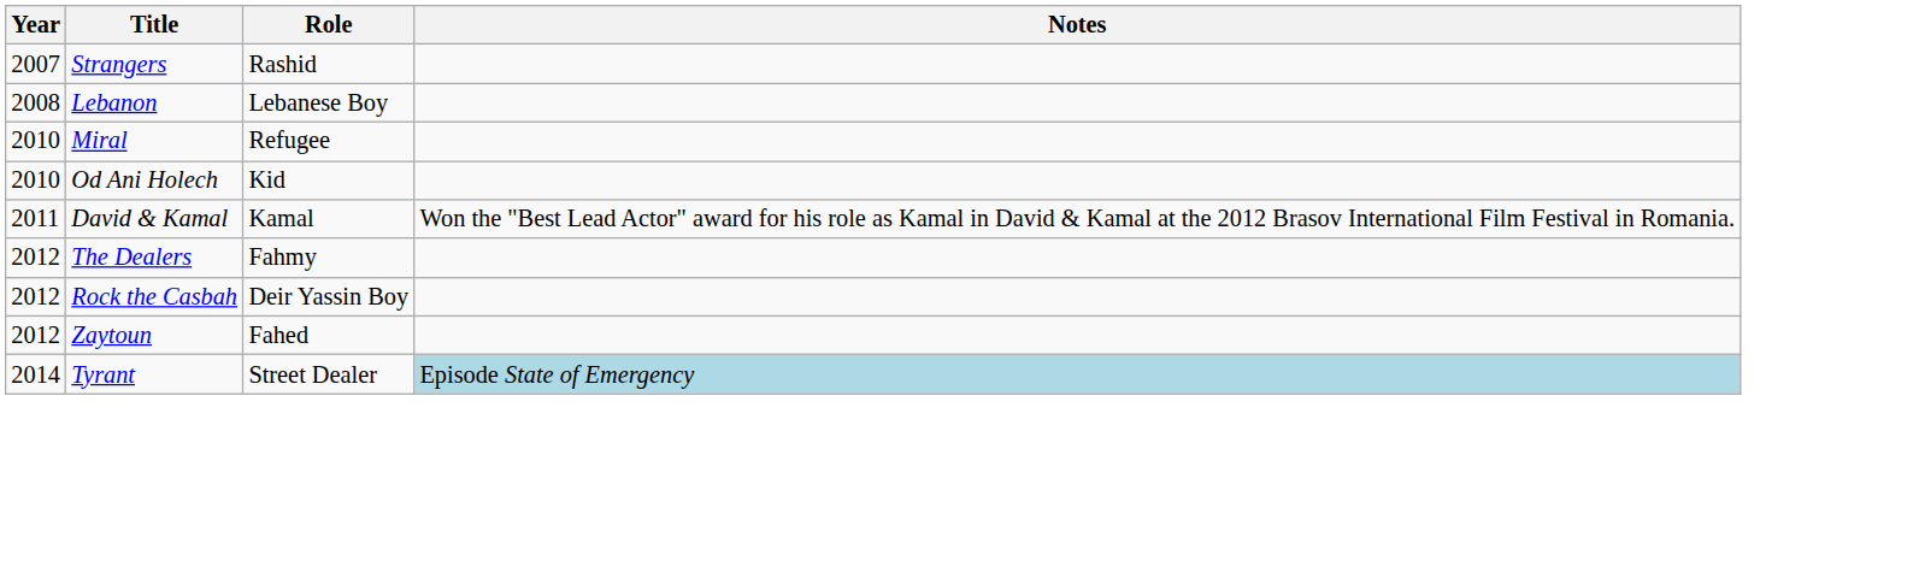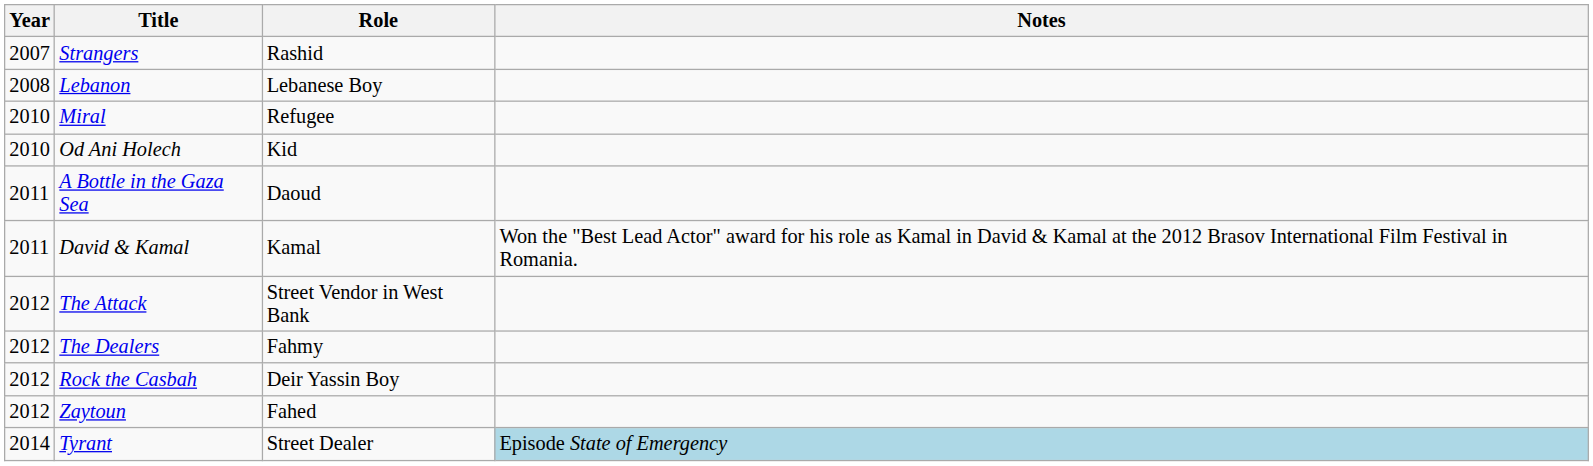+ row: 2011 | A Bottle in the Gaza Sea | Daoud
+ row: 2012 | The Attack | Street Vendor in West Bank
